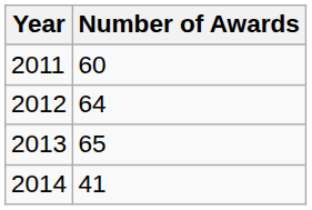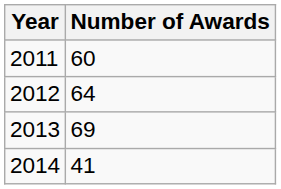2013 | Number of Awards: 65 -> 69
